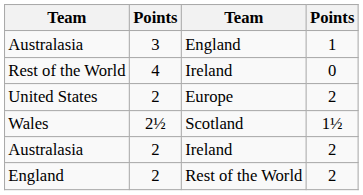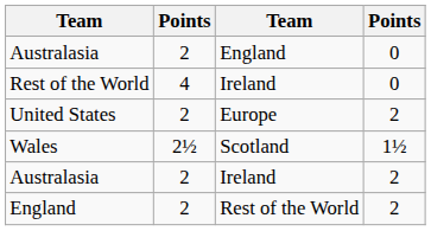Australasia / England | column 2: 3 -> 2
Australasia / England | column 4: 1 -> 0
